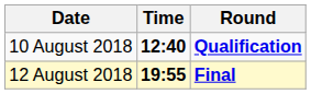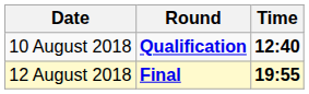columns swapped: Time <-> Round
